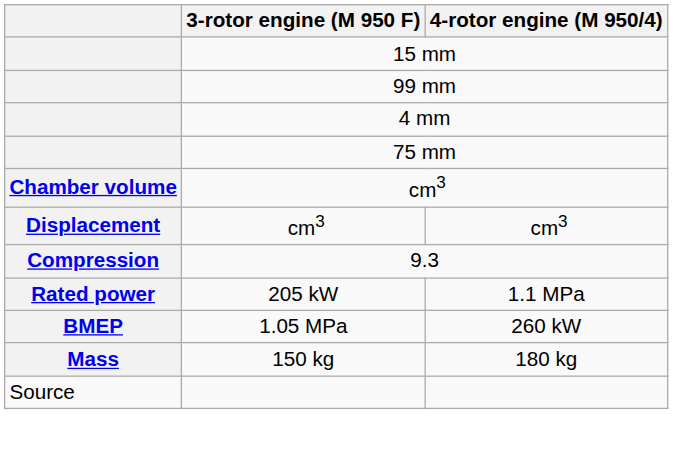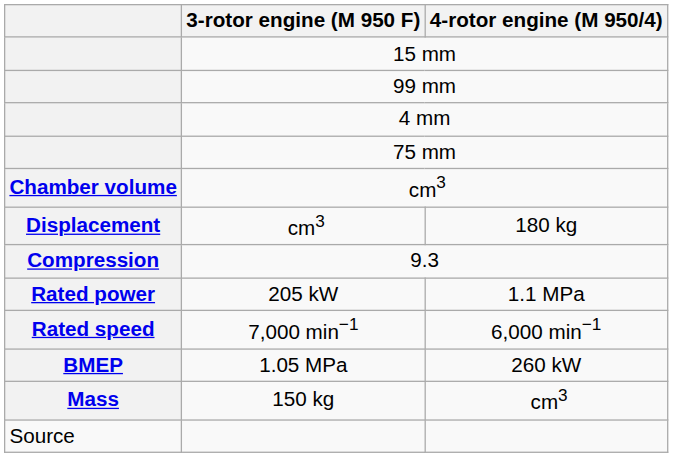Displacement / cm3 | 4-rotor engine (M 950/4): cm3 -> 180 kg
+ row: Rated speed | 7,000 min−1 | 6,000 min−1
150 kg | 4-rotor engine (M 950/4): 180 kg -> cm3
